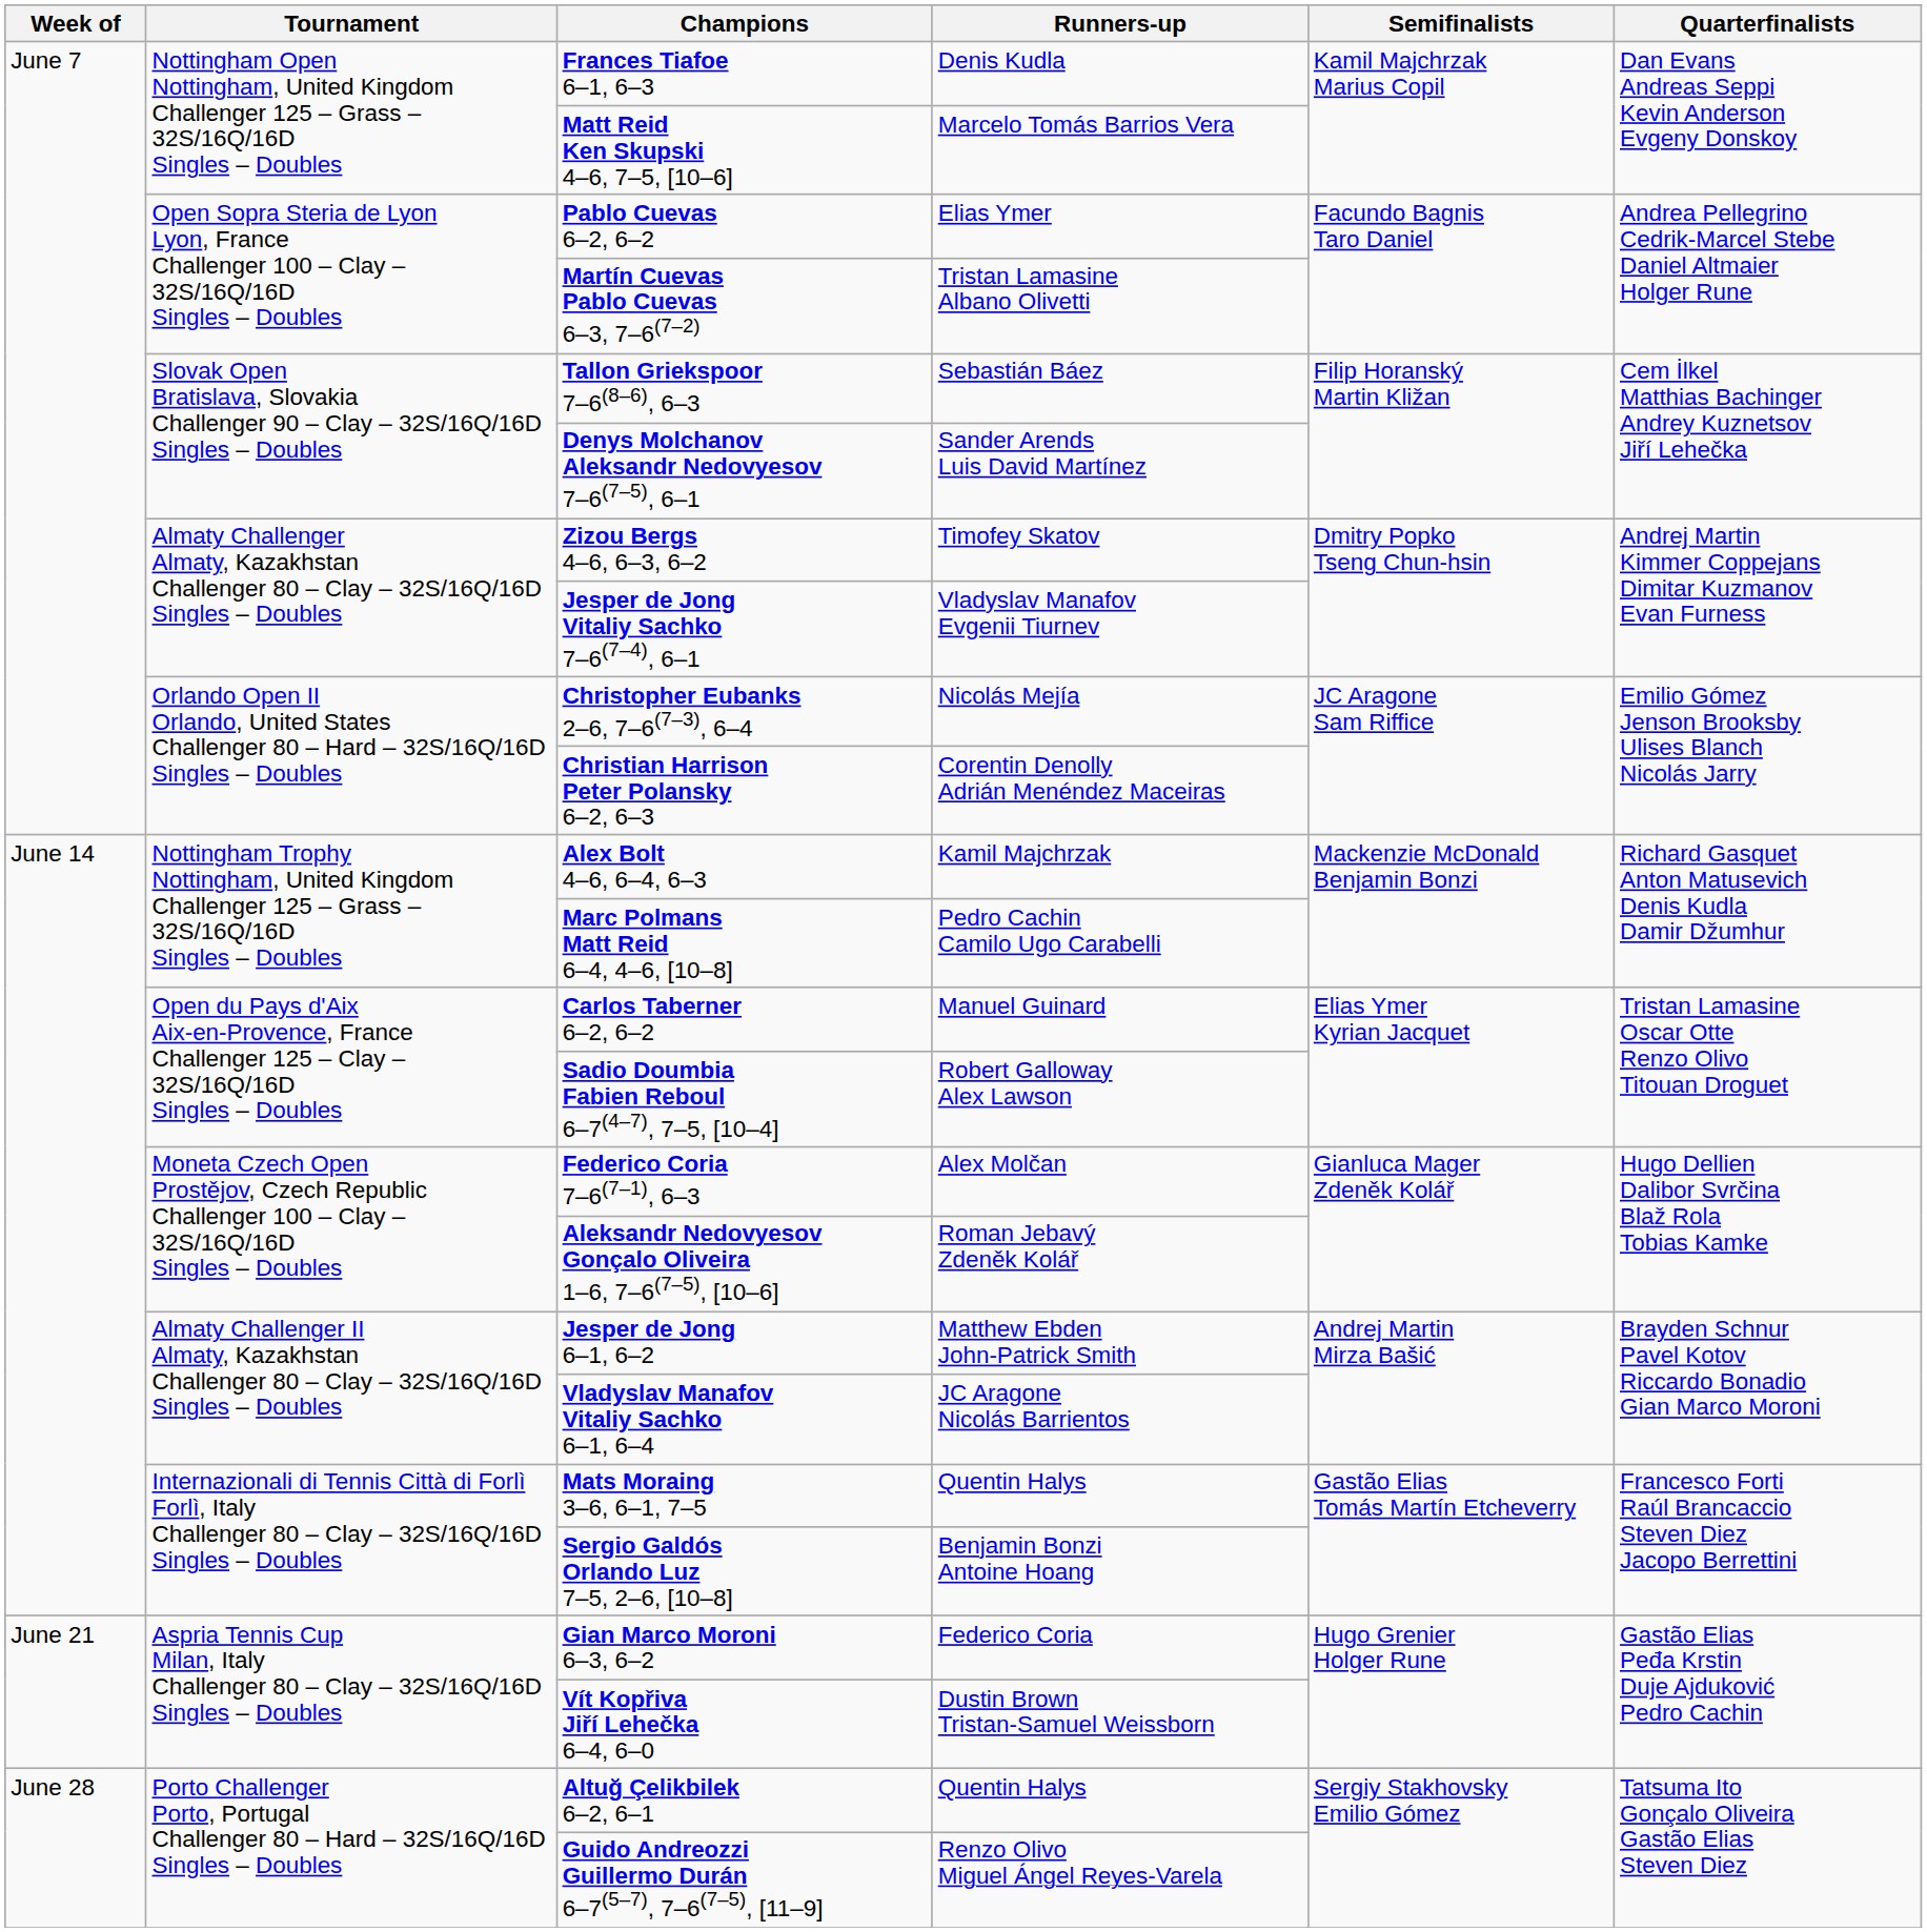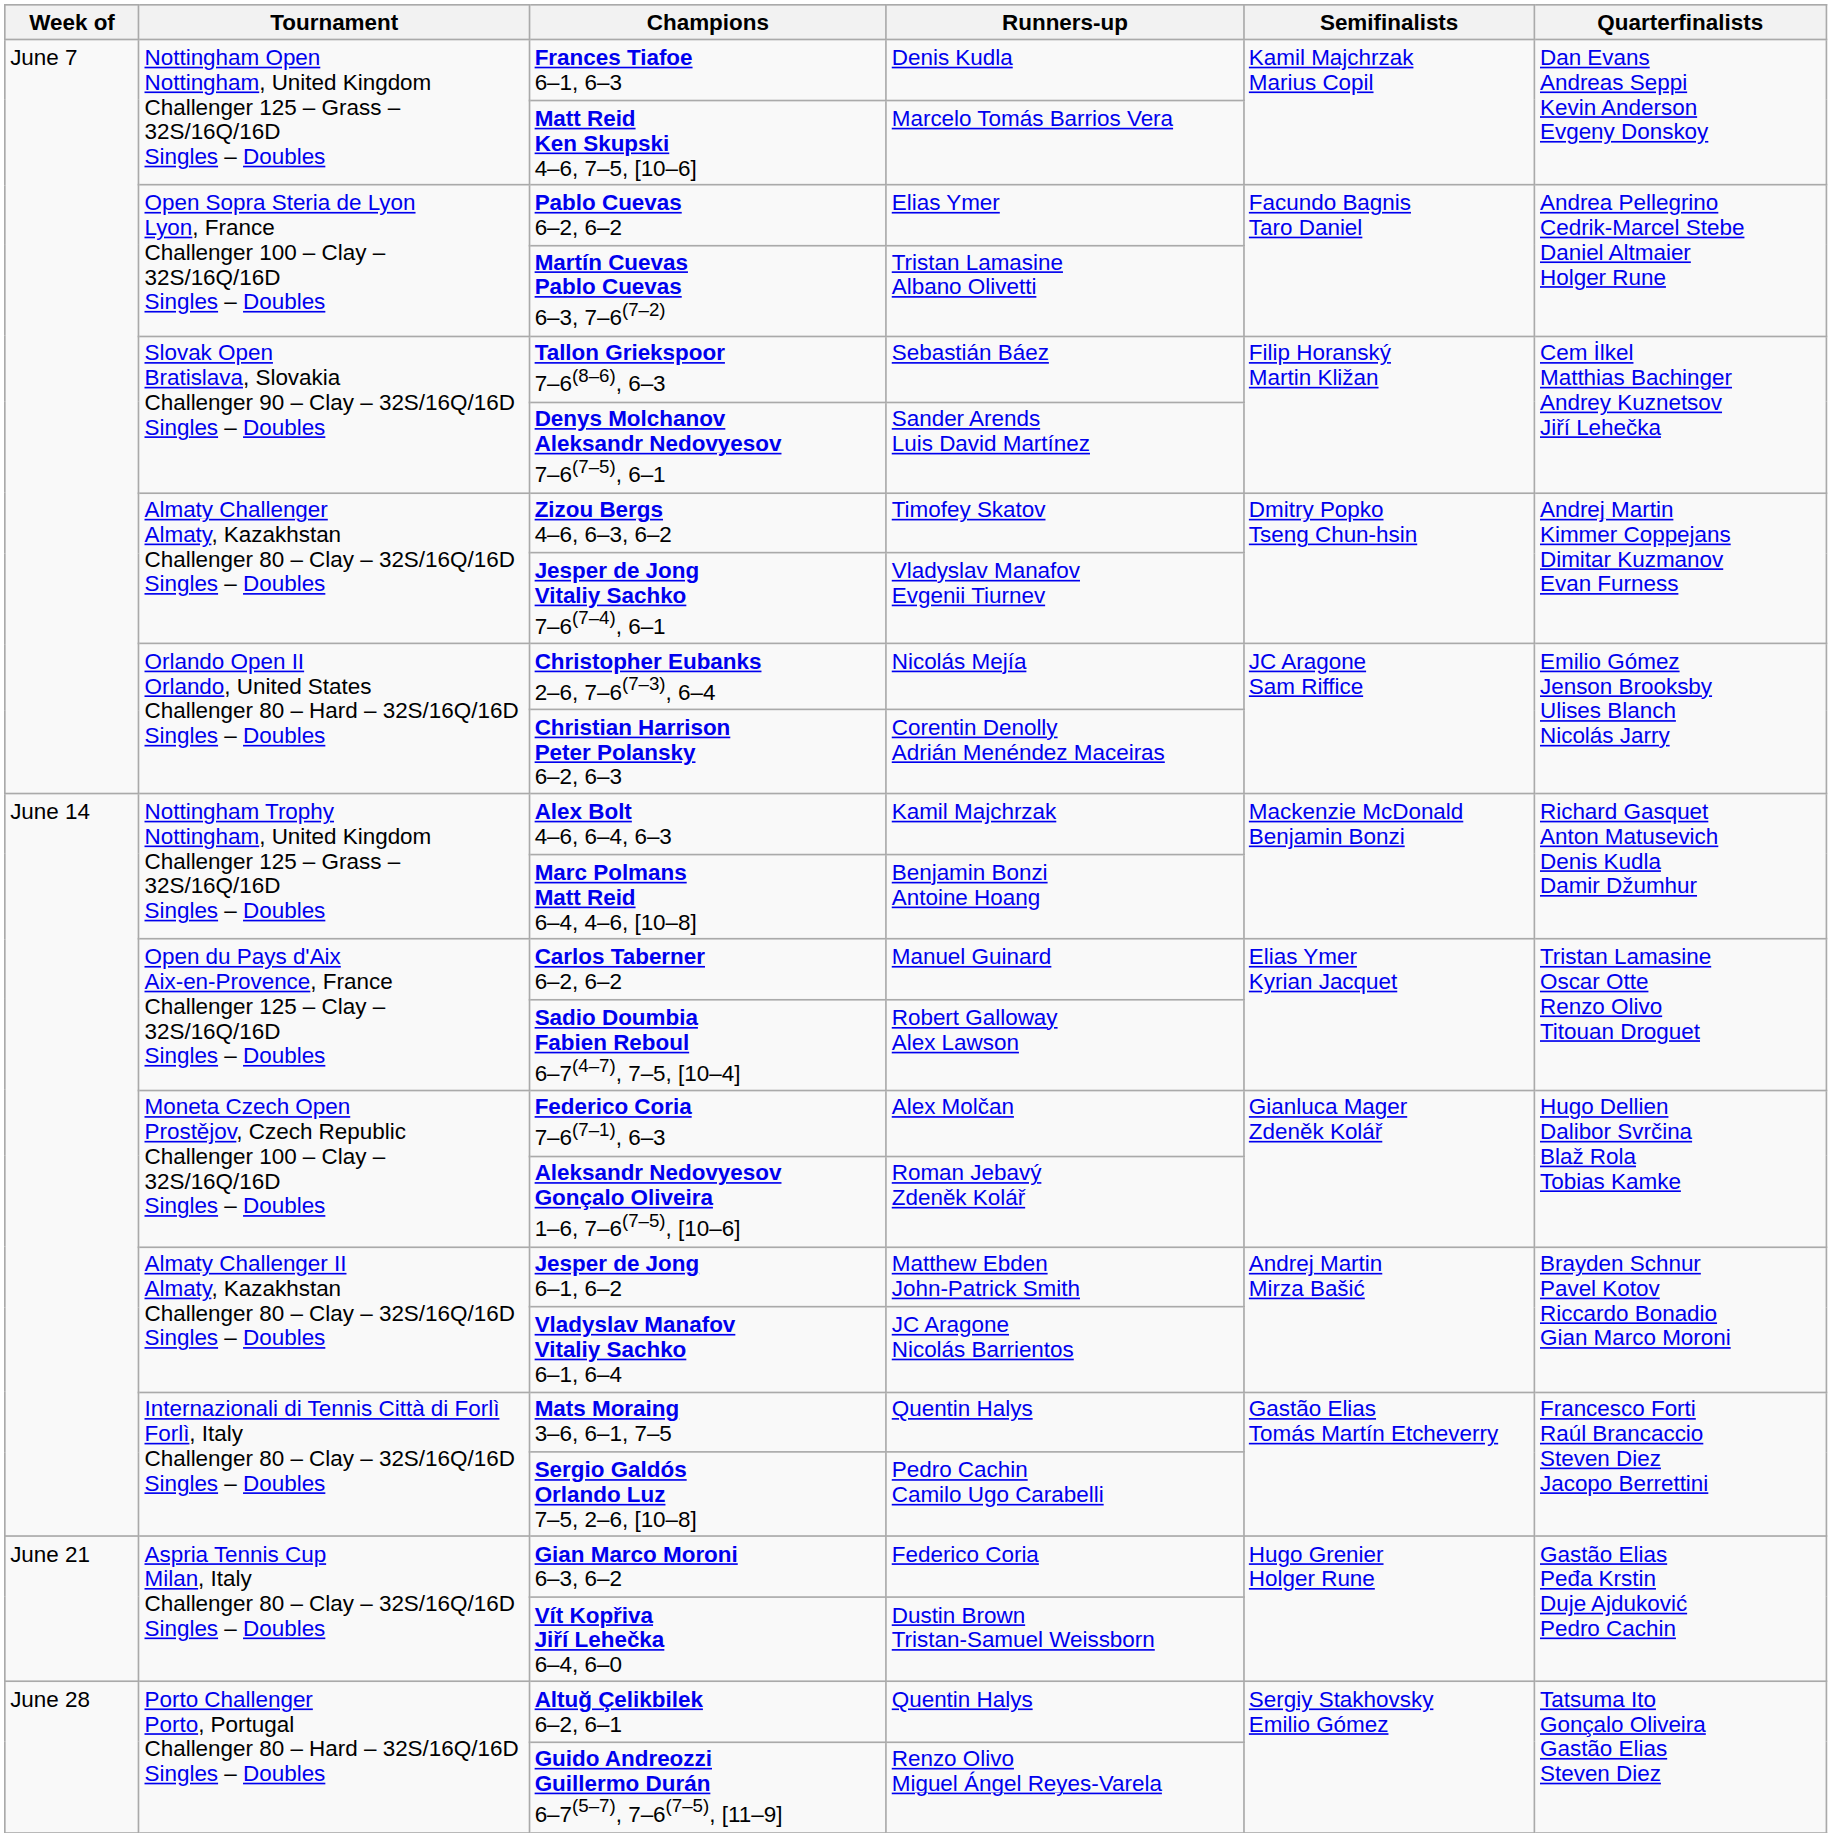Marc Polmans Matt Reid 6–4, 4–6, [10–8] | Runners-up: Pedro Cachin Camilo Ugo Carabelli -> Benjamin Bonzi Antoine Hoang
Sergio Galdós Orlando Luz 7–5, 2–6, [10–8] | Runners-up: Benjamin Bonzi Antoine Hoang -> Pedro Cachin Camilo Ugo Carabelli
